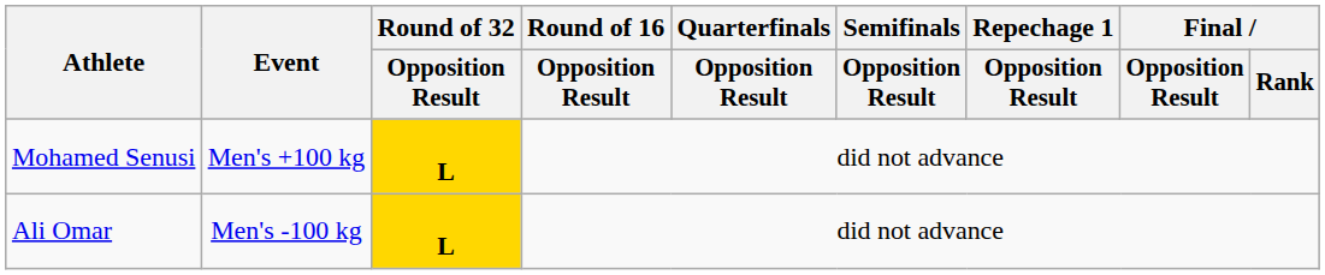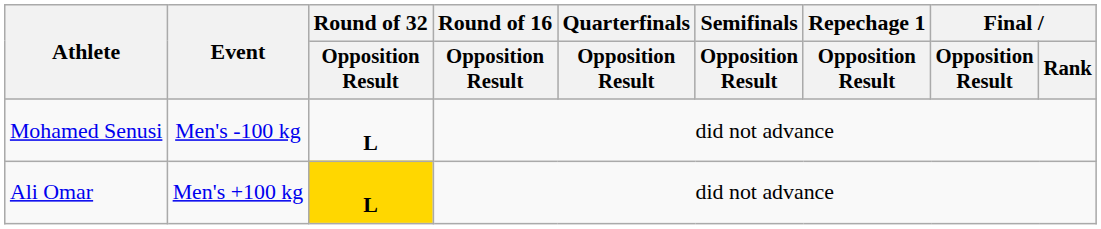Mohamed Senusi | Event: Men's +100 kg -> Men's -100 kg
Mohamed Senusi | Round of 32 / Opposition Result: gold background -> no background
Ali Omar | Event: Men's -100 kg -> Men's +100 kg
